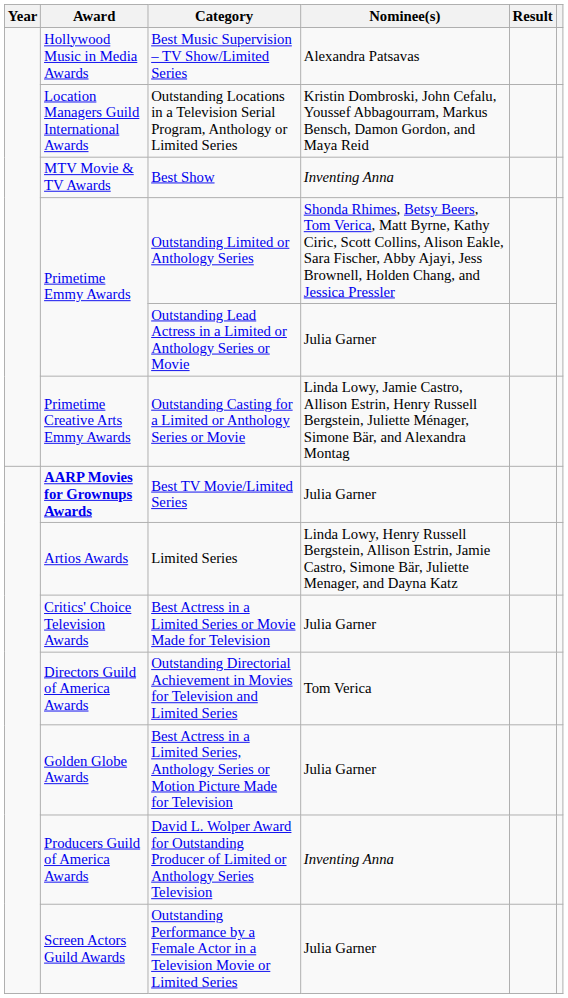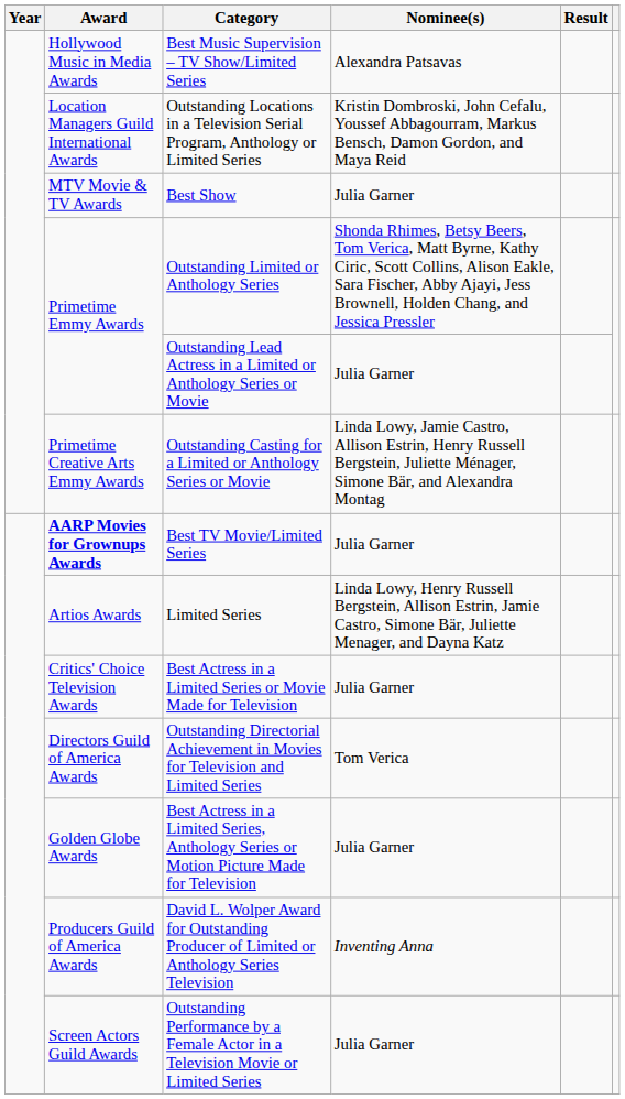Best Show | Nominee(s): Inventing Anna -> Julia Garner
